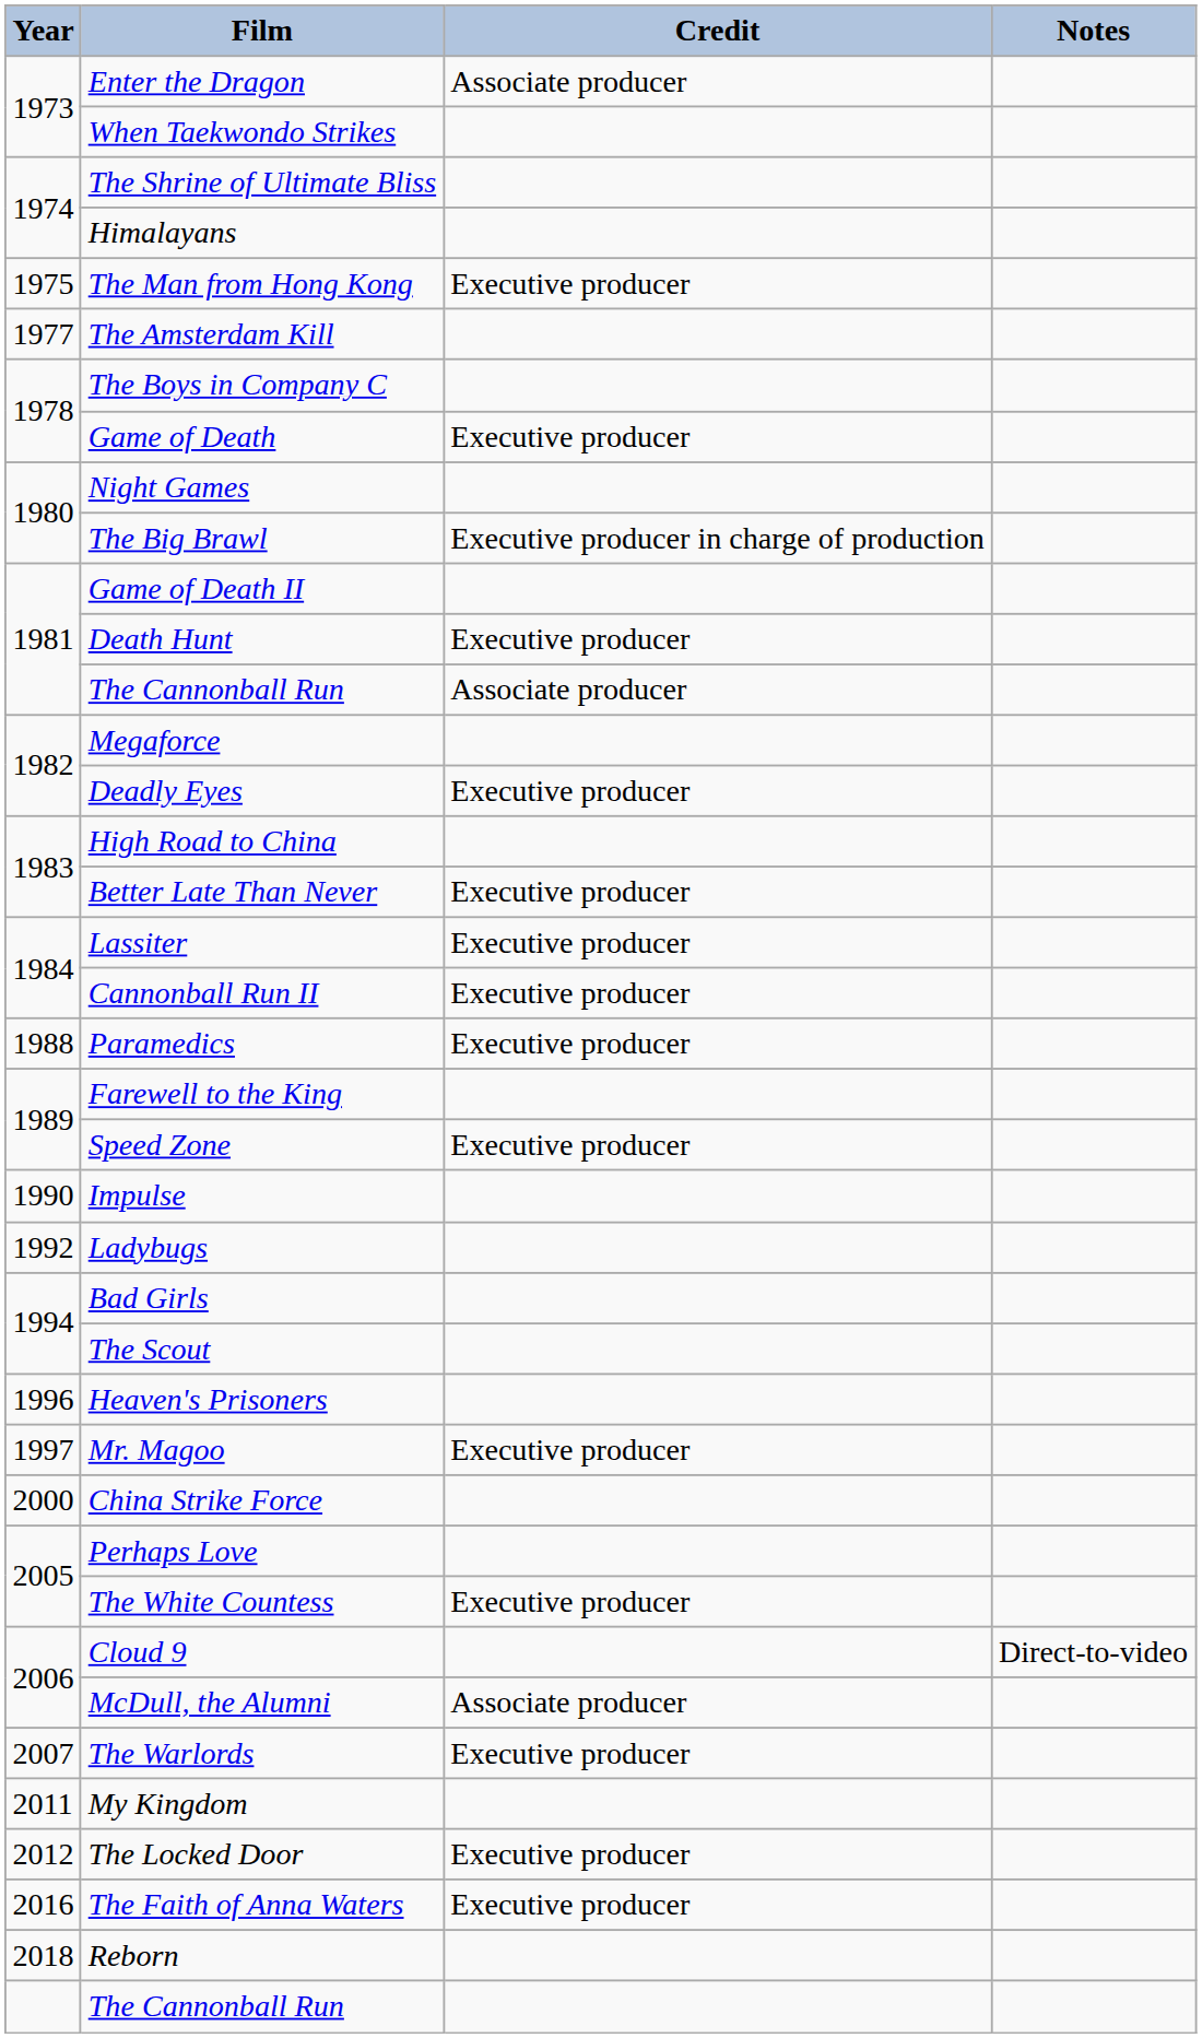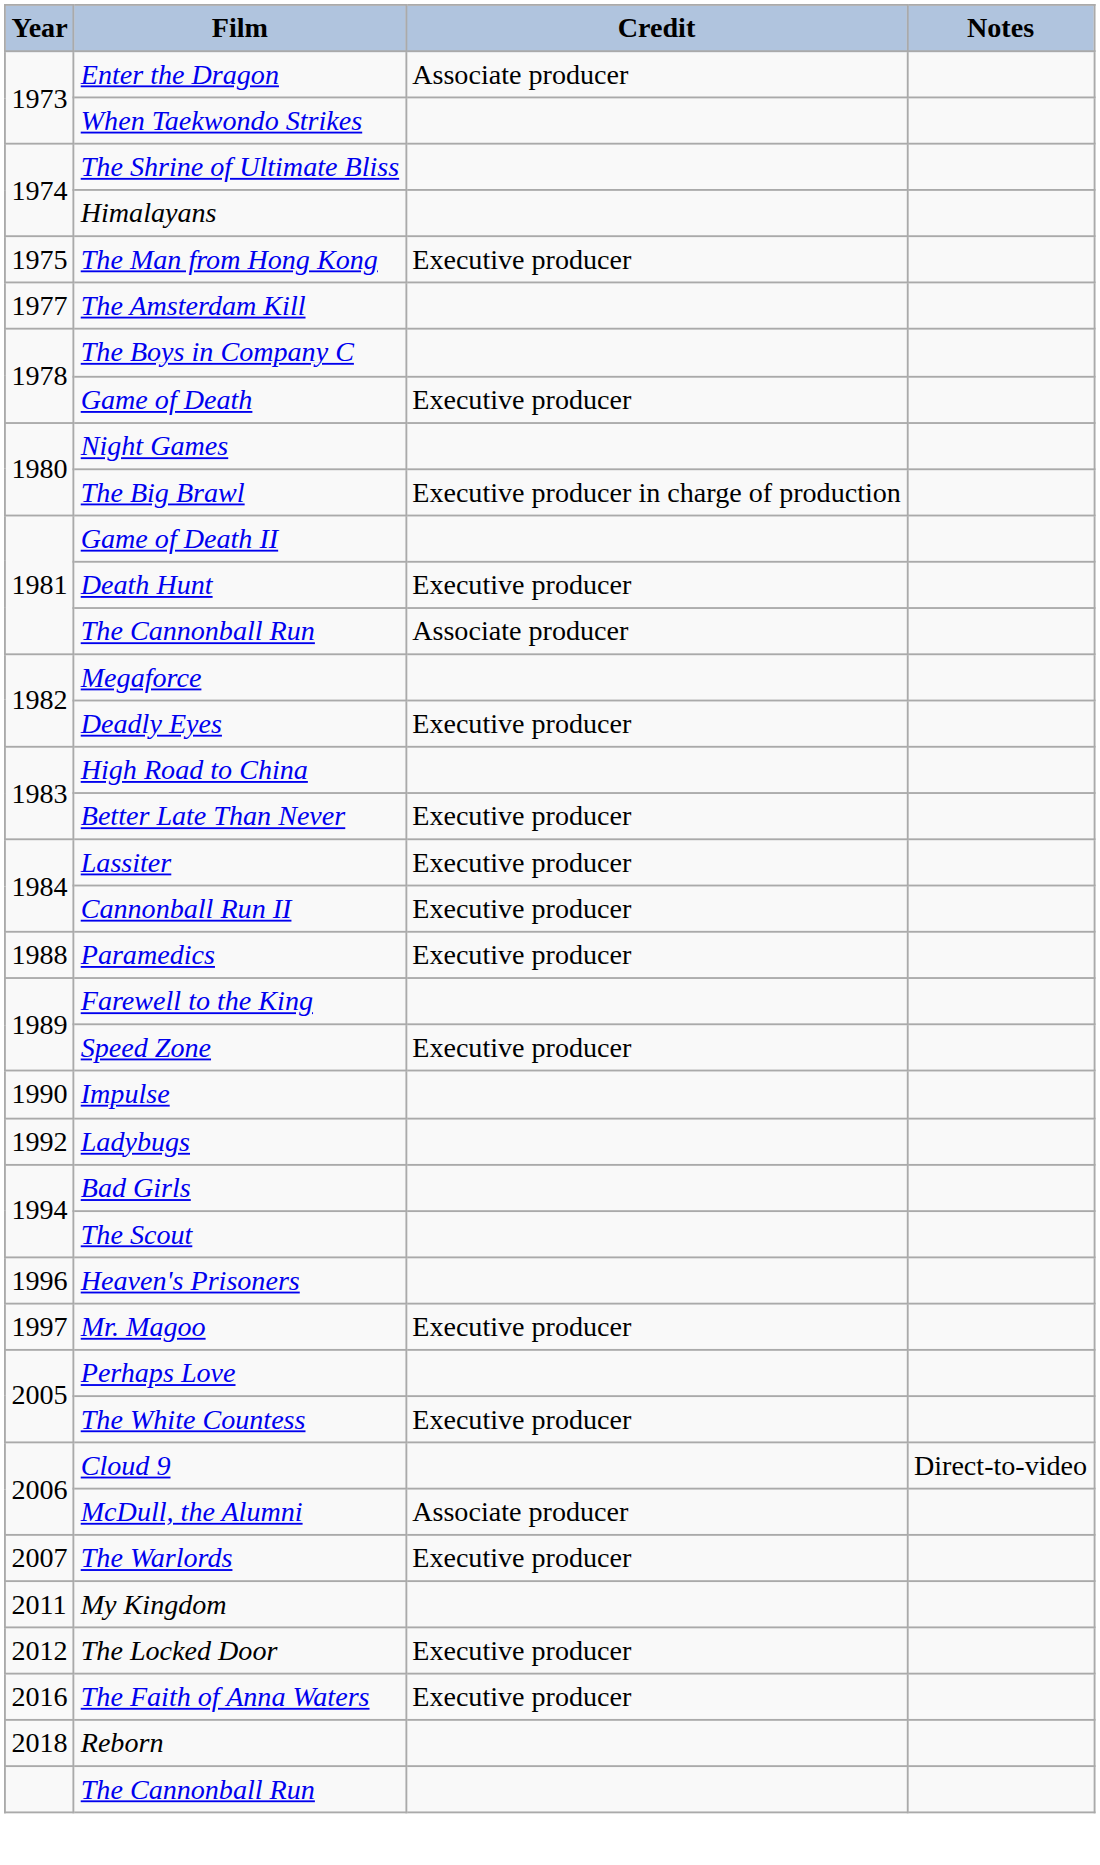- row: 2000 | China Strike Force
